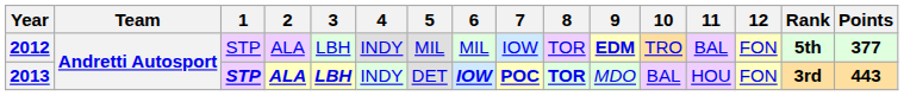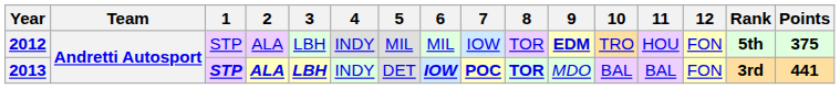2012 | 11: BAL -> HOU
2012 | Points: 377 -> 375
2013 | 11: HOU -> BAL
2013 | Points: 443 -> 441
